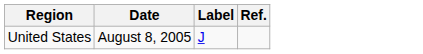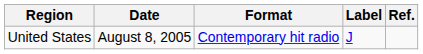+ column: Format | Contemporary hit radio
